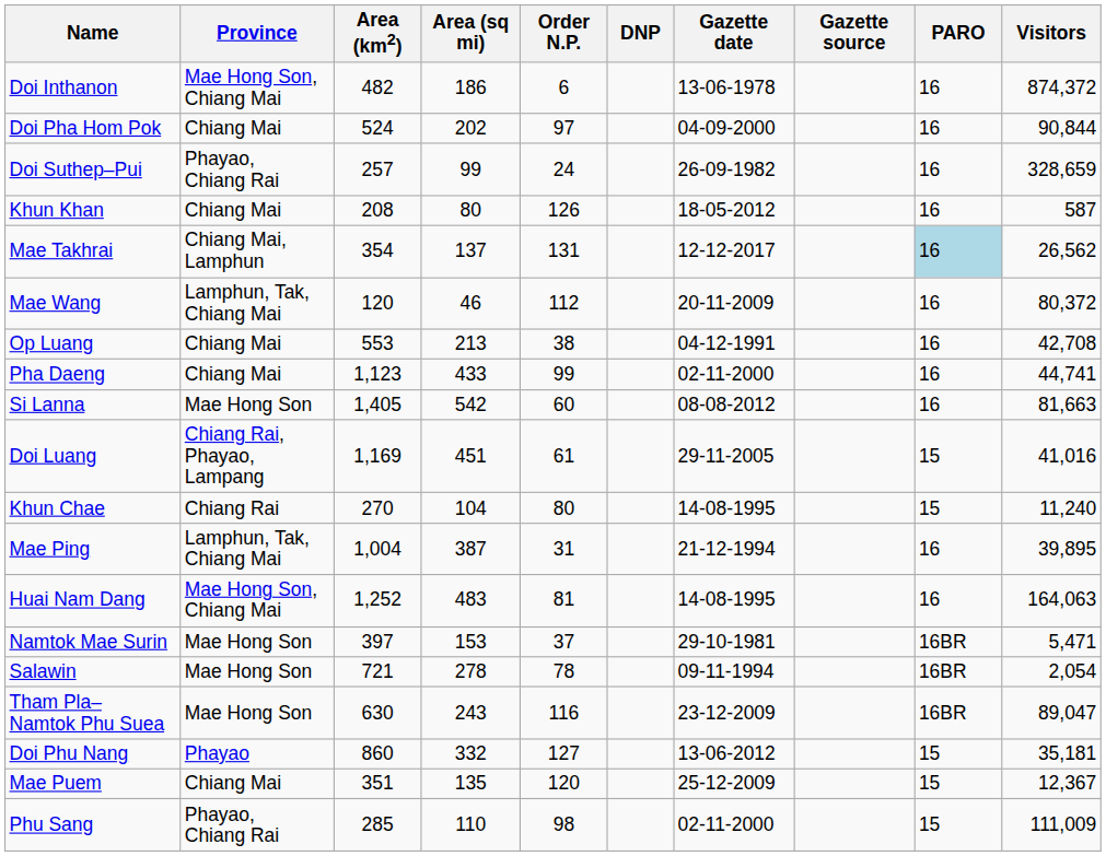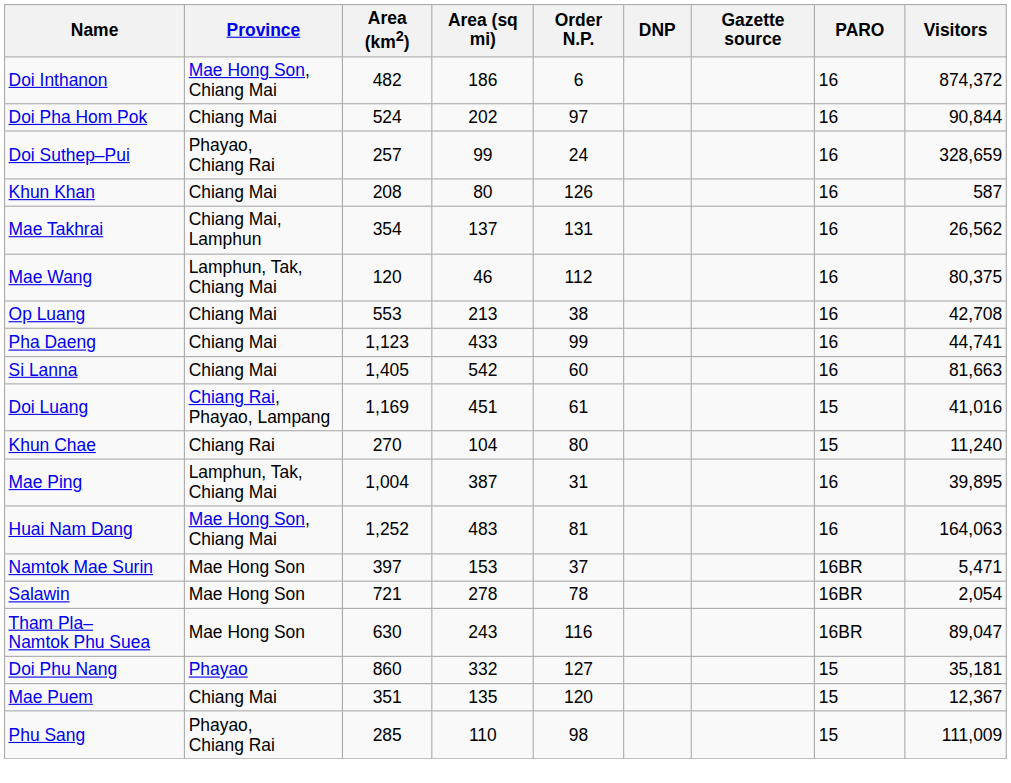- column: Gazette date | 13-06-1978 | 04-09-2000 | 26-09-1982 | 18-05-2012 | 12-12-2017 | 20-11-2009 | 04-12-1991 | 02-11-2000 | 08-08-2012 | 29-11-2005 | 14-08-1995 | 21-12-1994 | 14-08-1995 | 29-10-1981 | 09-11-1994 | 23-12-2009 | 13-06-2012 | 25-12-2009 | 02-11-2000
Mae Takhrai | PARO: lightblue background -> no background
Mae Wang | Visitors: 80,372 -> 80,375
Si Lanna | Province: Mae Hong Son -> Chiang Mai
